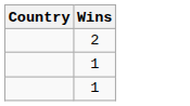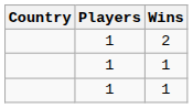+ column: Players | 1 | 1 | 1
